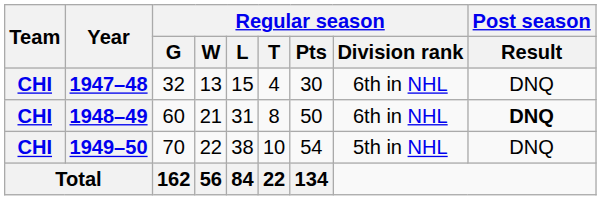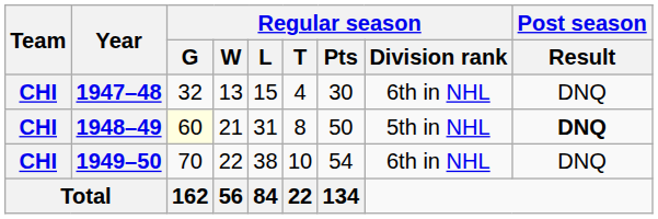1948–49 | Regular season / G: no background -> lightyellow background
1948–49 | Regular season / Division rank: 6th in NHL -> 5th in NHL
1949–50 | Regular season / Division rank: 5th in NHL -> 6th in NHL
